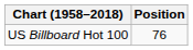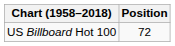US Billboard Hot 100 | Position: 76 -> 72
